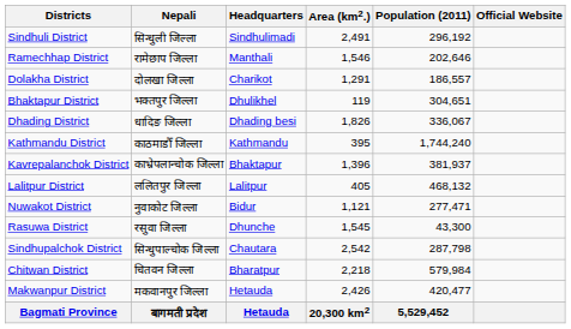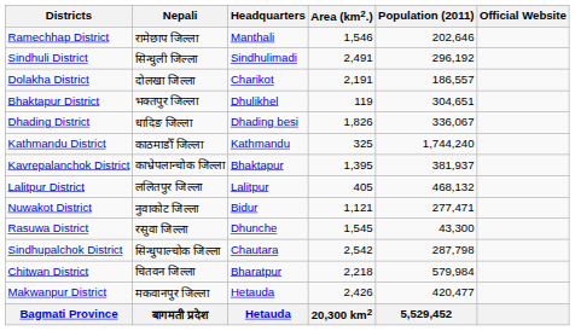rows swapped: Sindhuli District <-> Ramechhap District
Dolakha District | Area (km2.): 1,291 -> 2,191
Kathmandu District | Area (km2.): 395 -> 325
Kavrepalanchok District | Area (km2.): 1,396 -> 1,395
